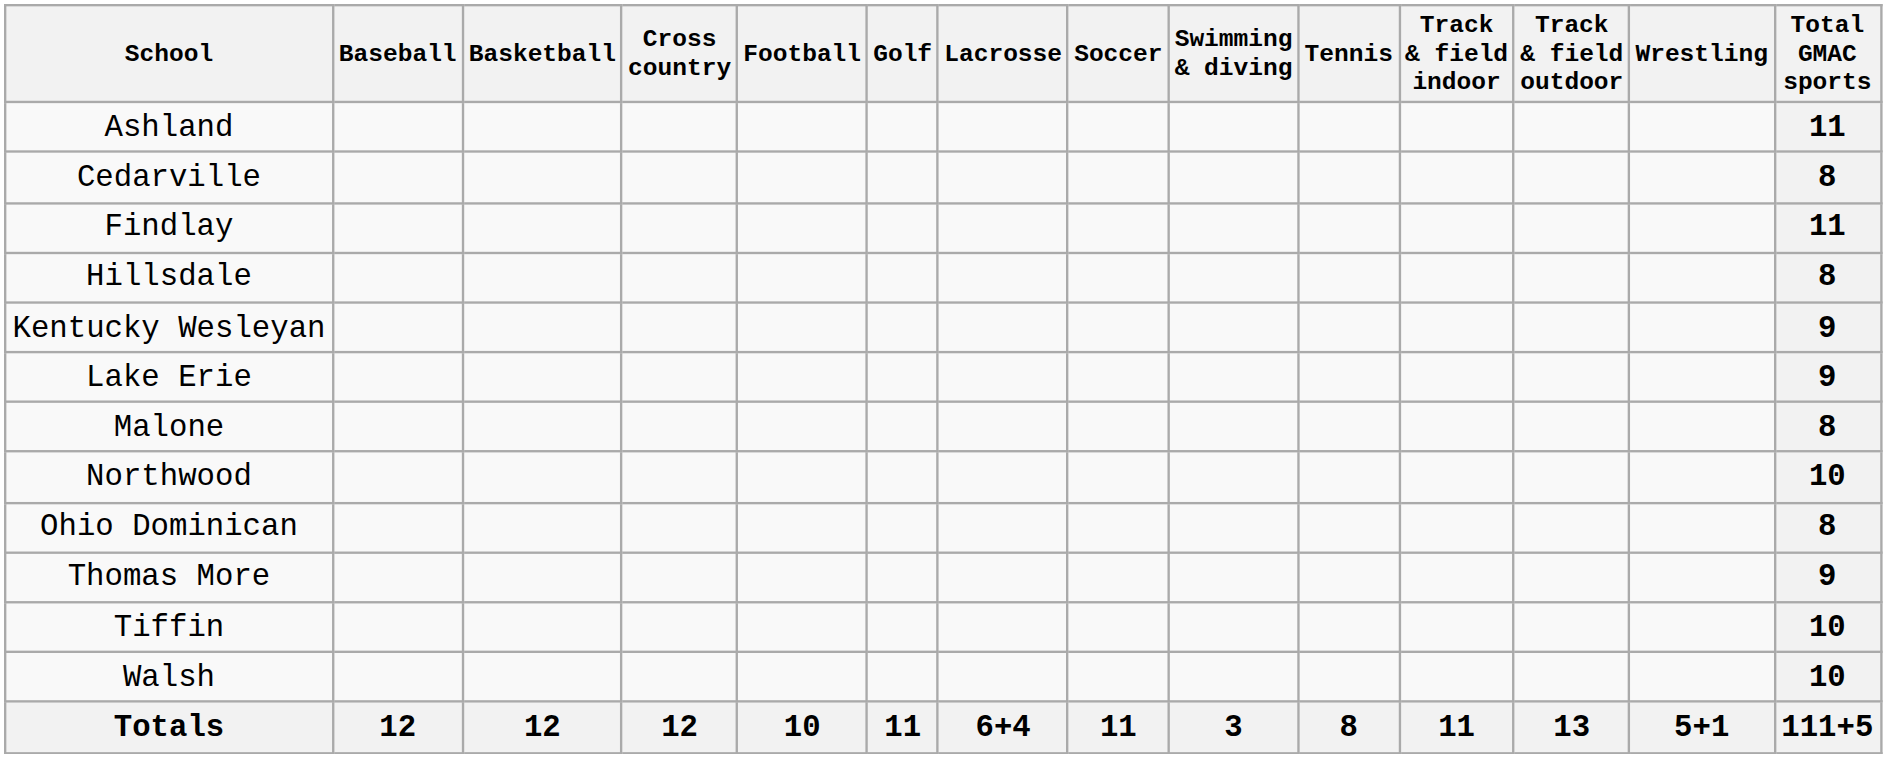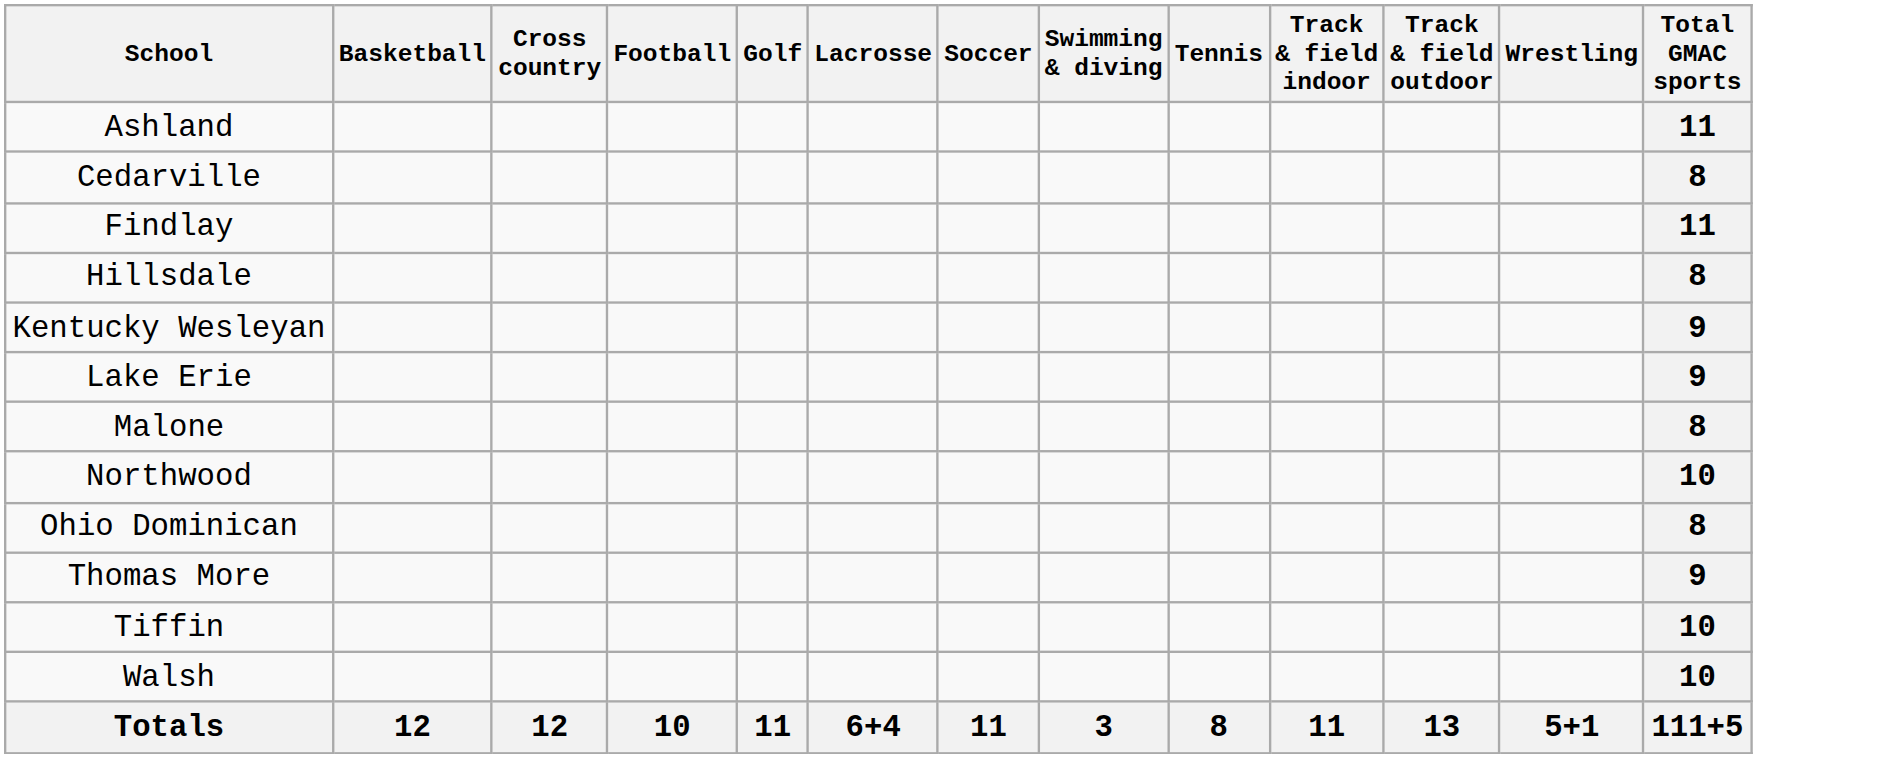- column: Baseball | 12
